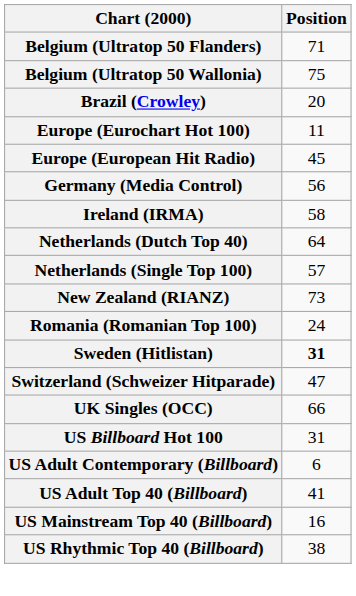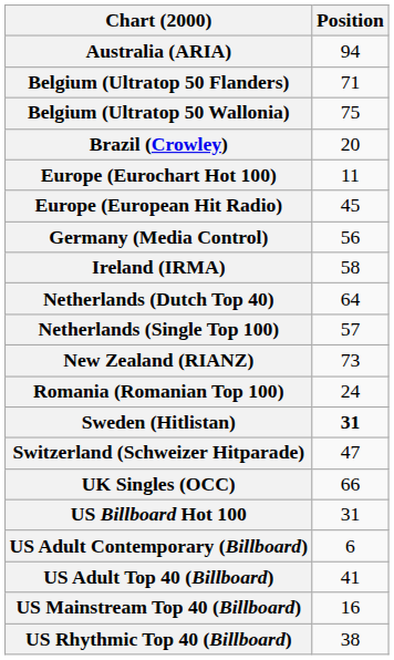+ row: Australia (ARIA) | 94
